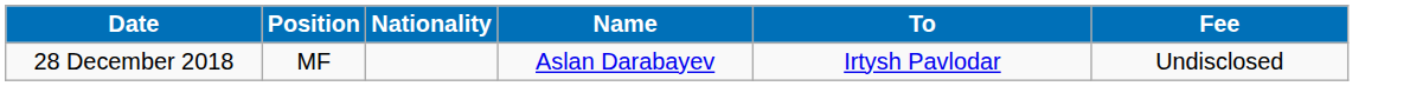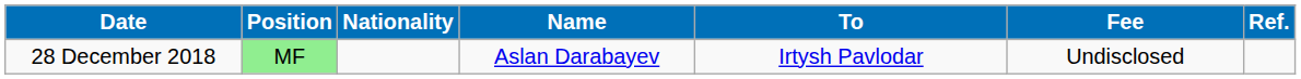+ column: Ref.
28 December 2018 | Position: no background -> lightgreen background
